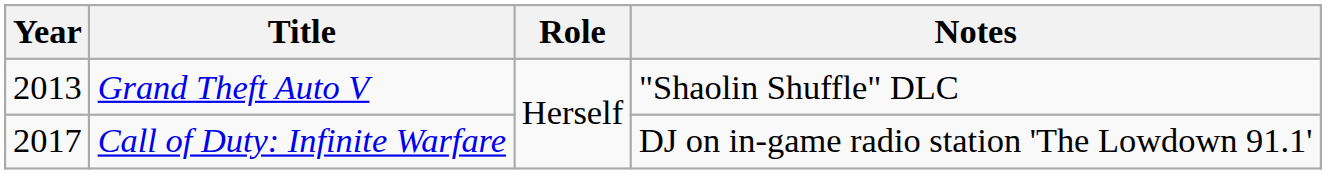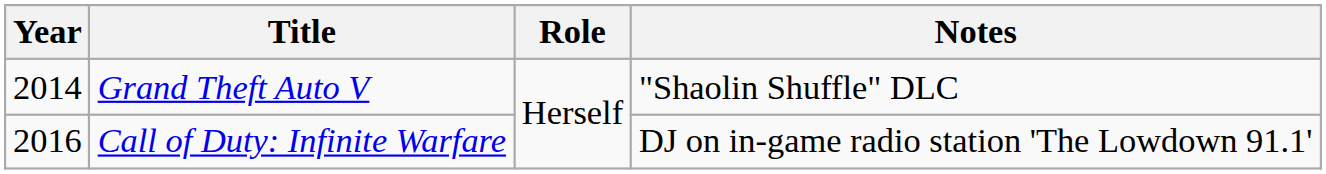Grand Theft Auto V | Year: 2013 -> 2014
Call of Duty: Infinite Warfare | Year: 2017 -> 2016
